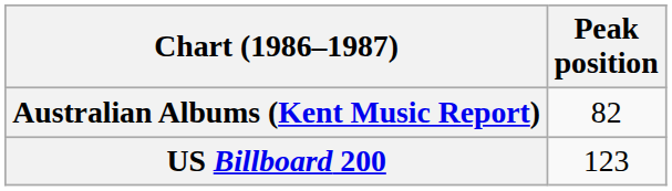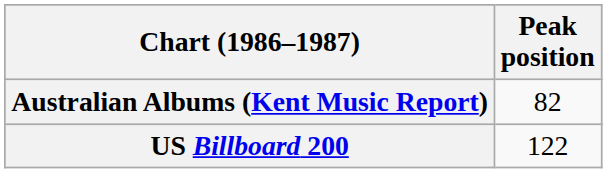US Billboard 200 | Peak position: 123 -> 122
